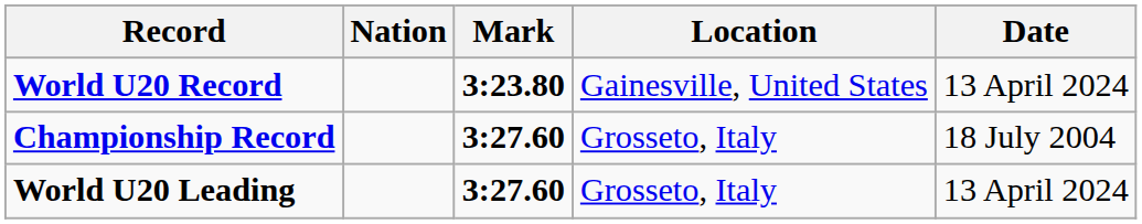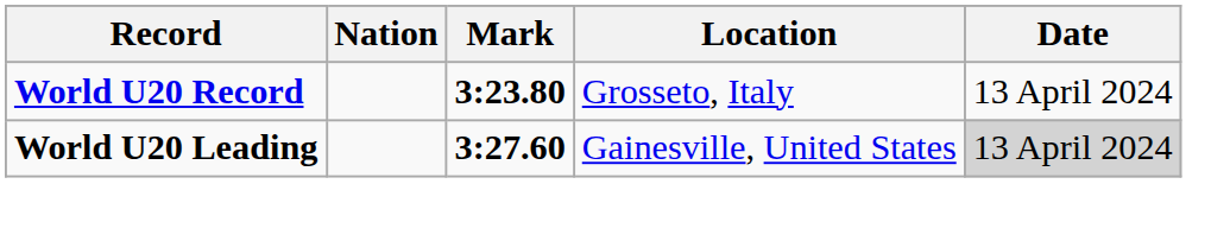World U20 Record | Location: Gainesville, United States -> Grosseto, Italy
- row: Championship Record | 3:27.60 | Grosseto, Italy | 18 July 2004
World U20 Leading | Location: Grosseto, Italy -> Gainesville, United States
World U20 Leading | Date: no background -> lightgrey background
